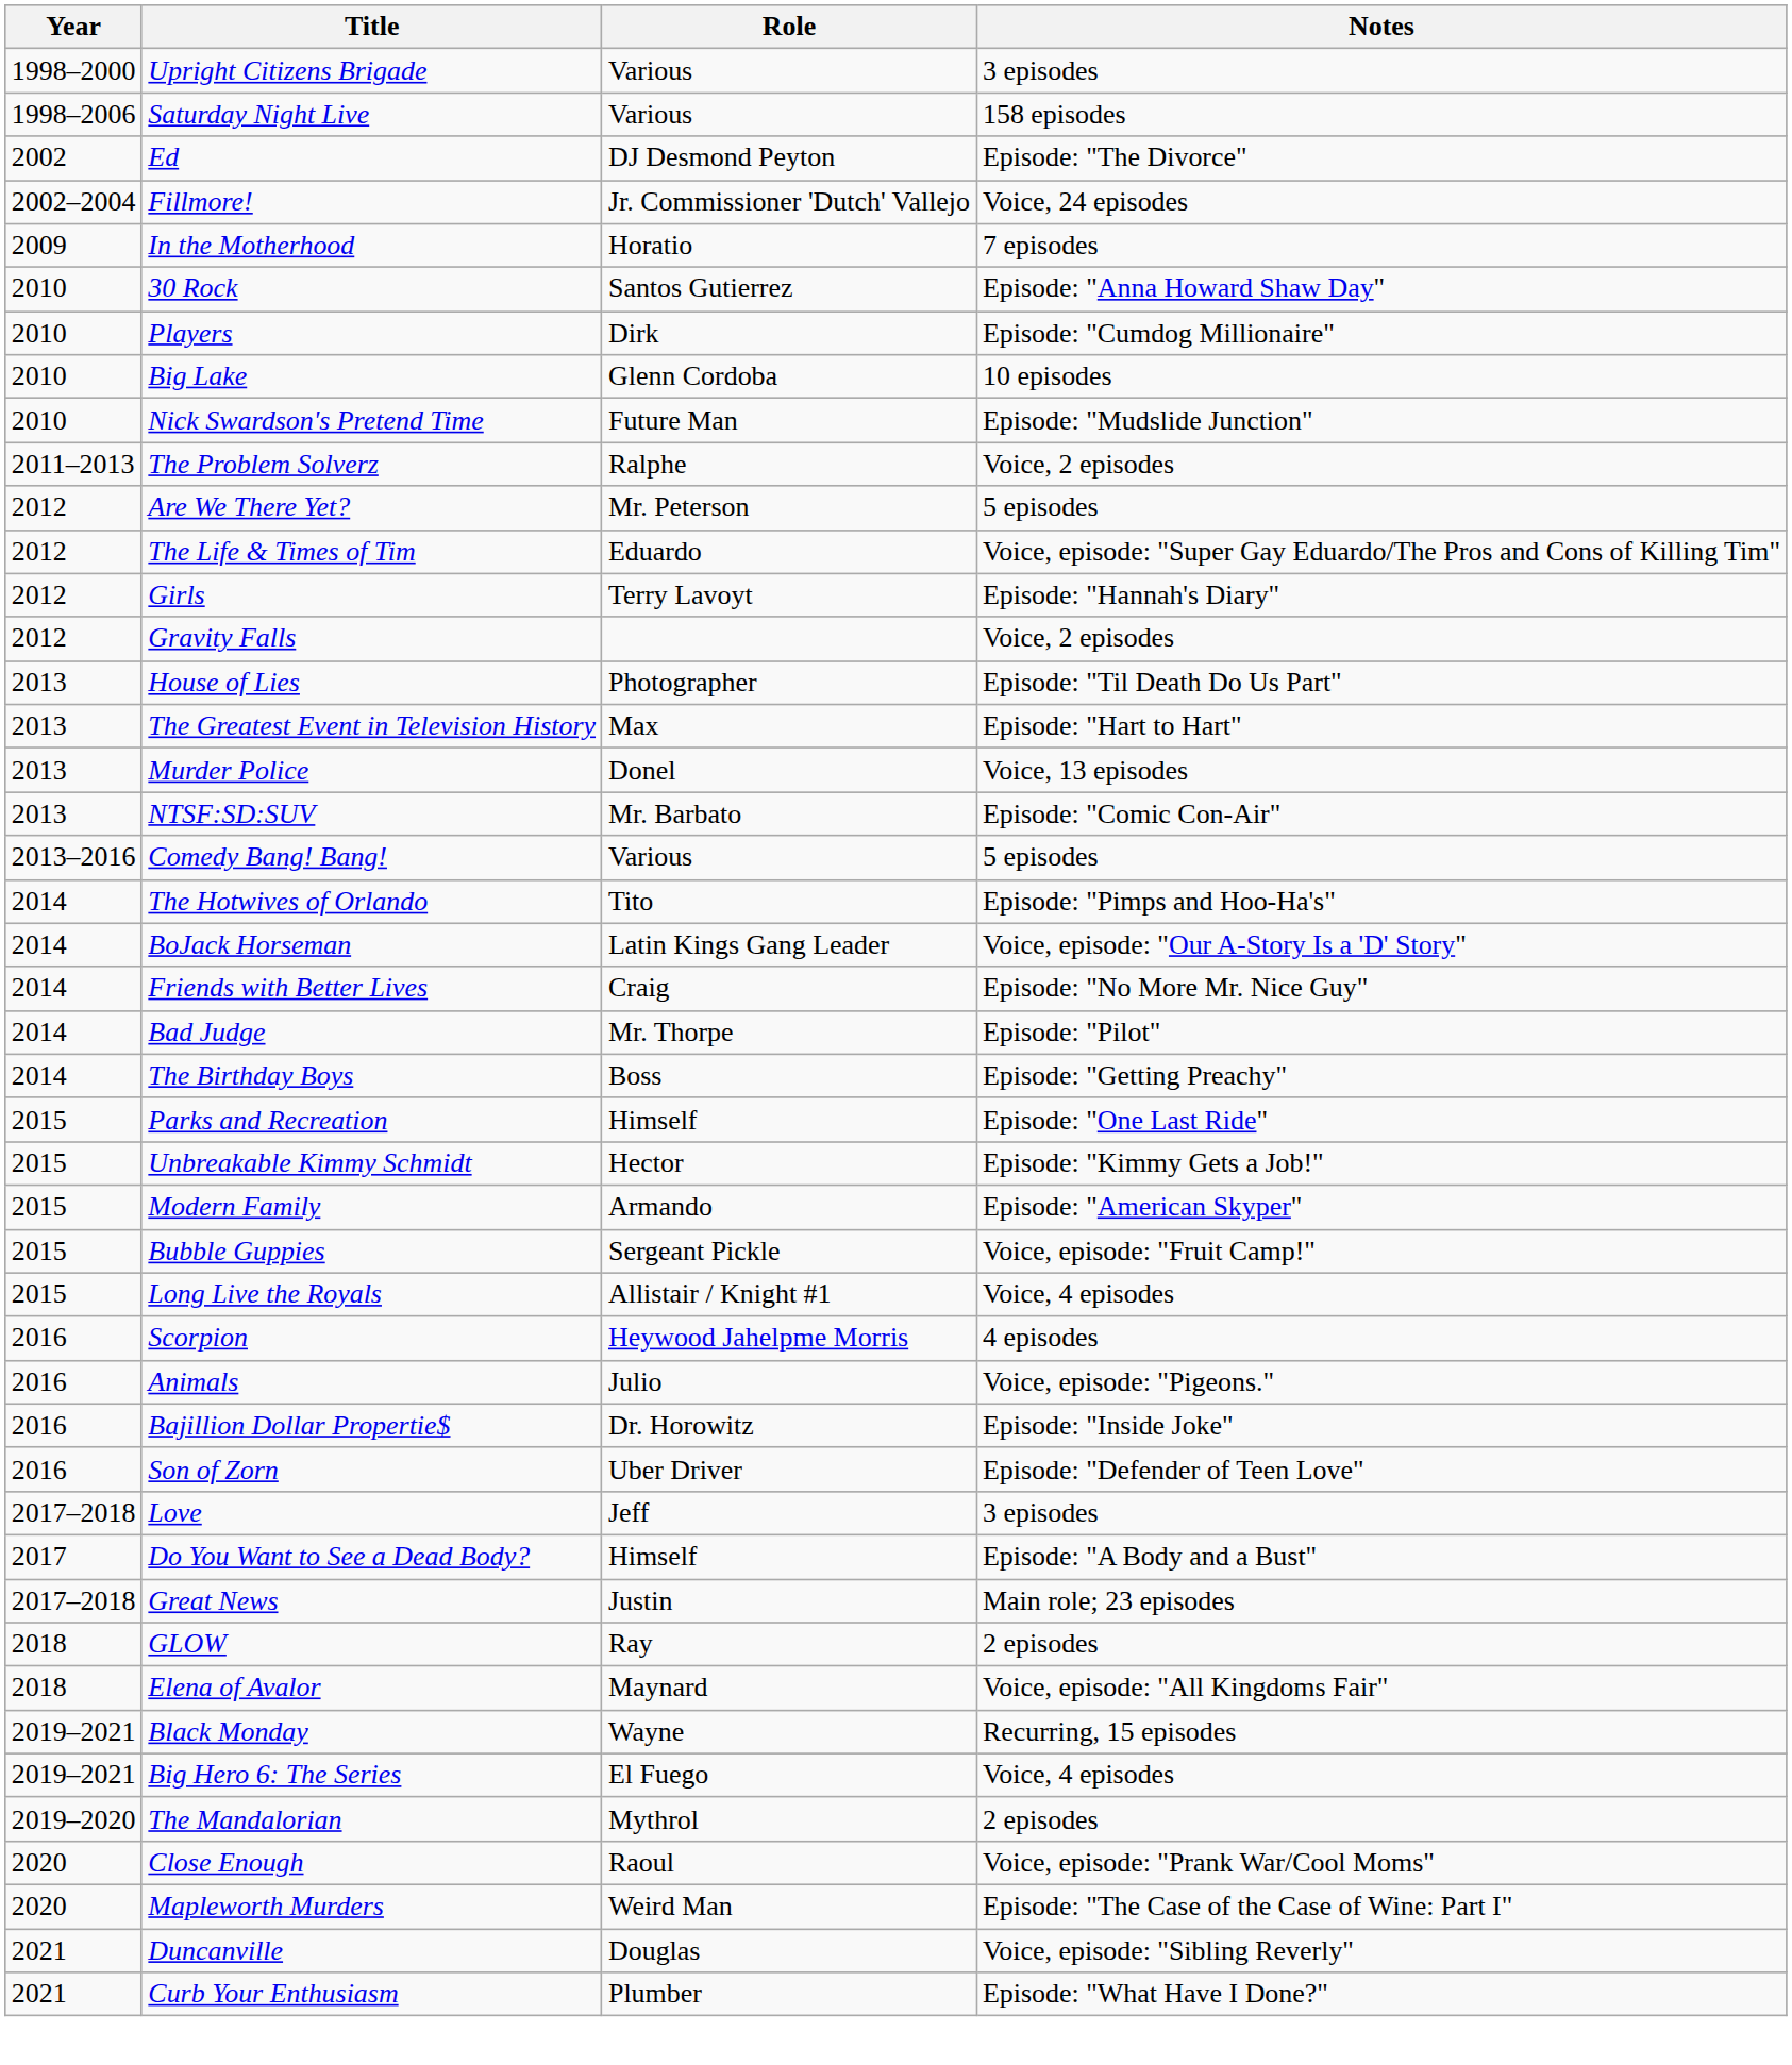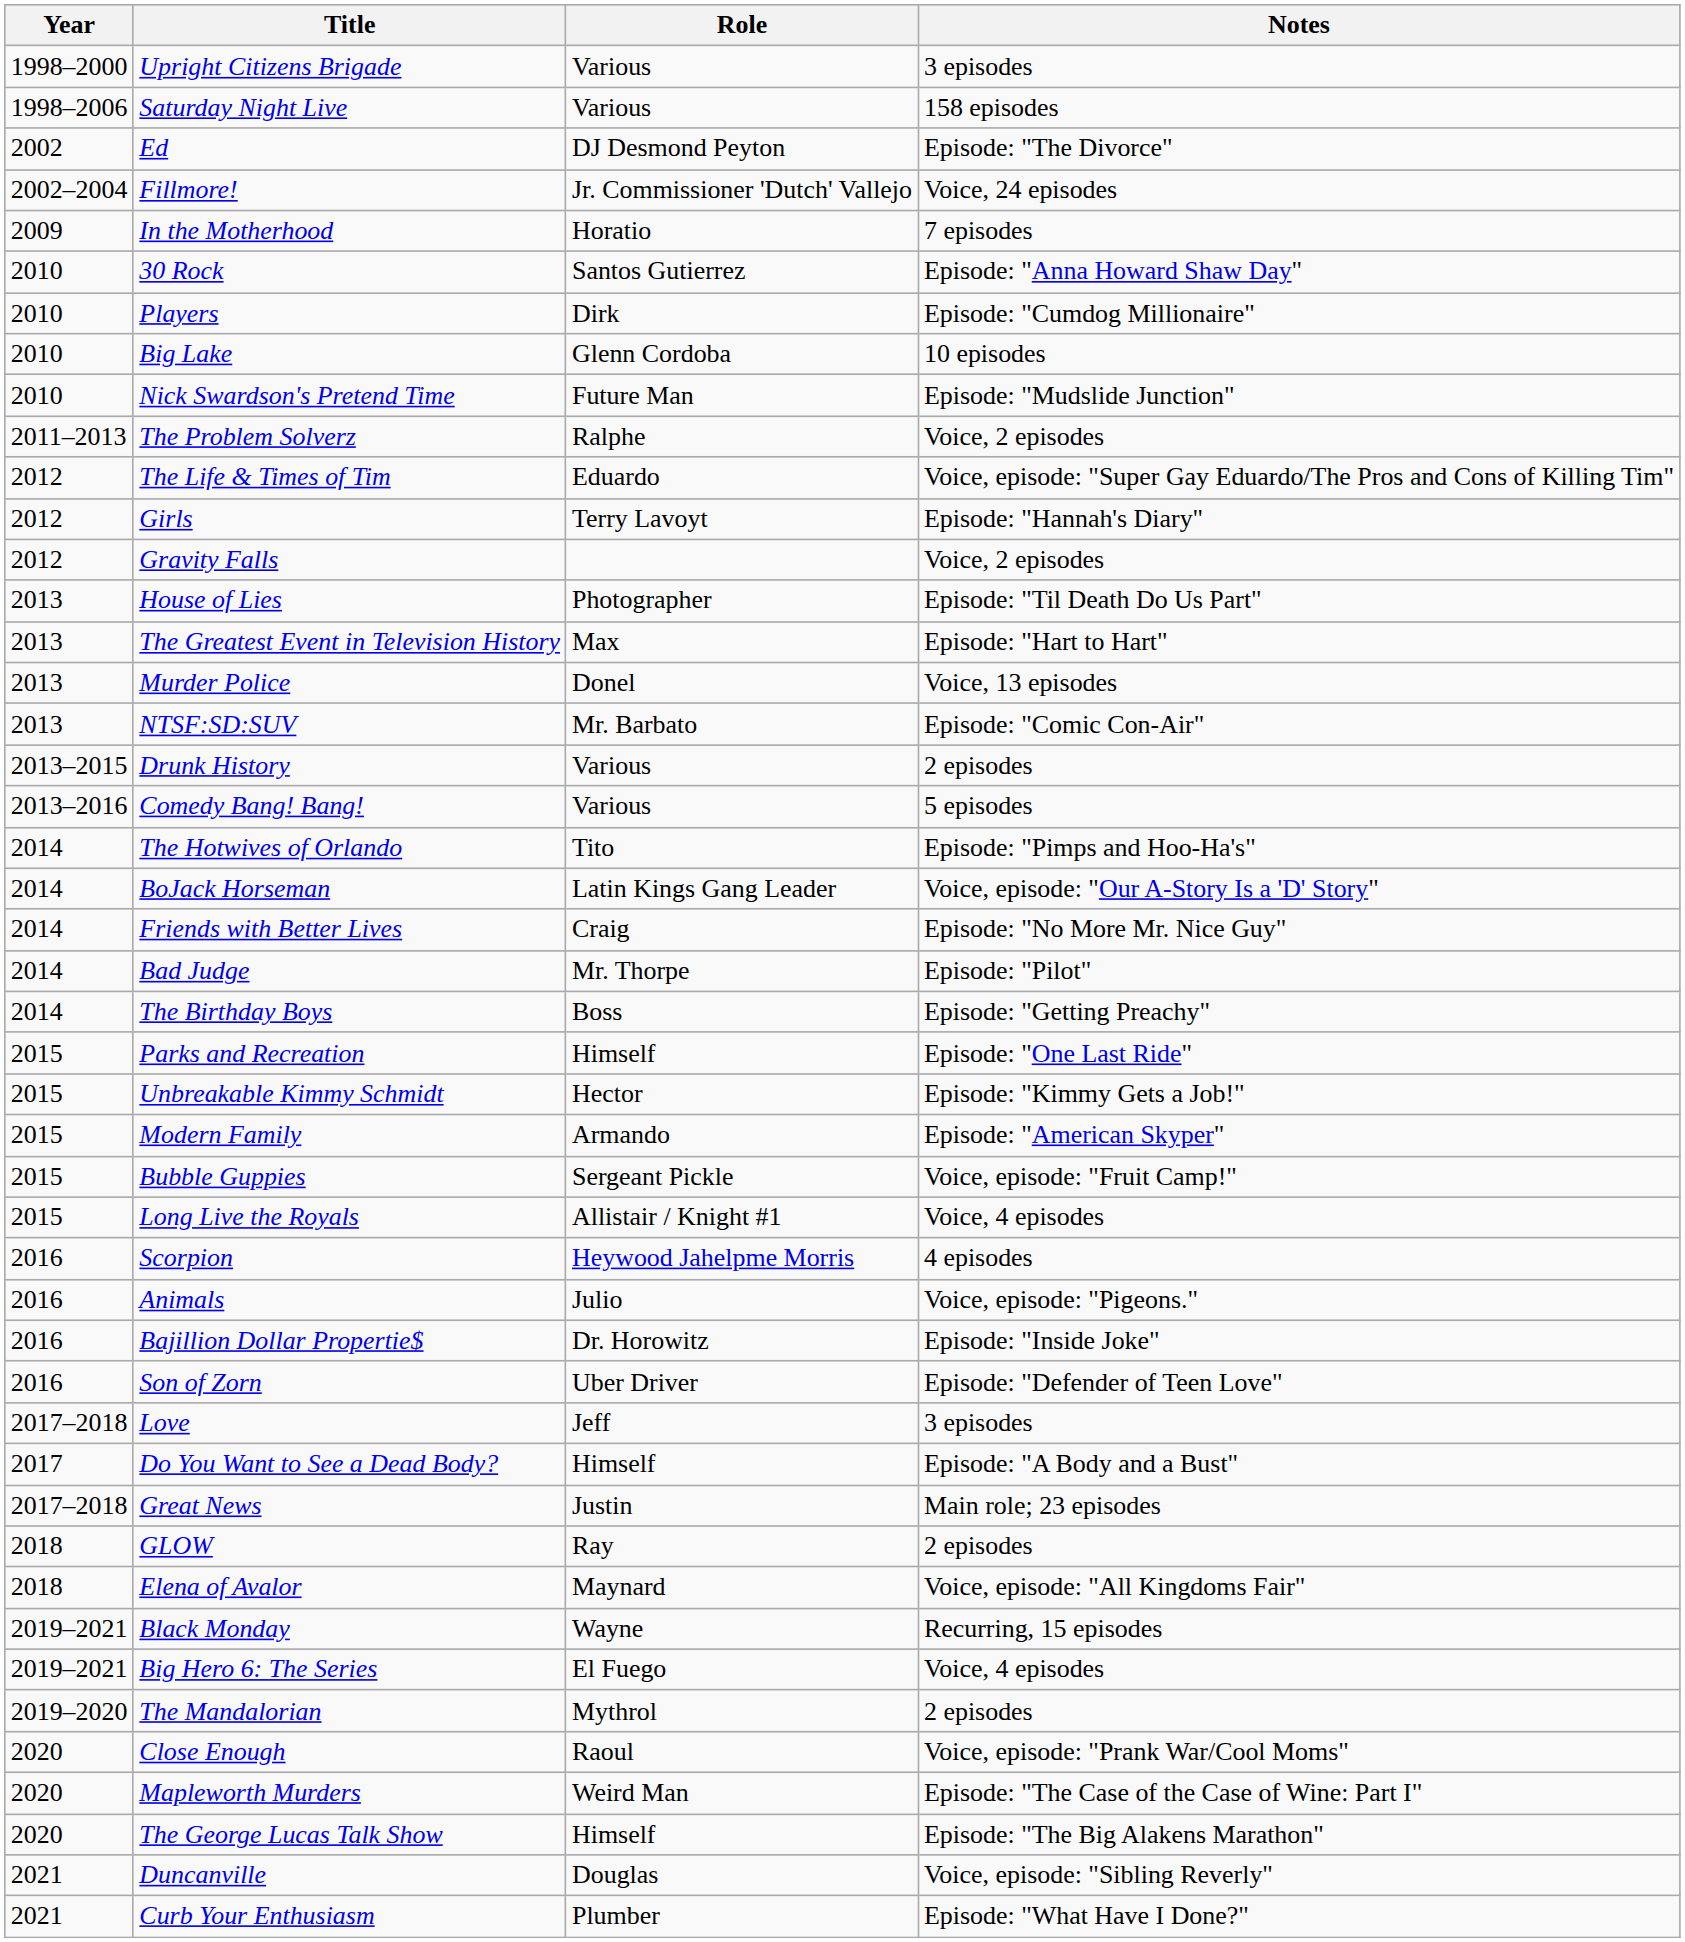- row: 2012 | Are We There Yet? | Mr. Peterson | 5 episodes
+ row: 2013–2015 | Drunk History | Various | 2 episodes
+ row: 2020 | The George Lucas Talk Show | Himself | Episode: "The Big Alakens Marathon"
